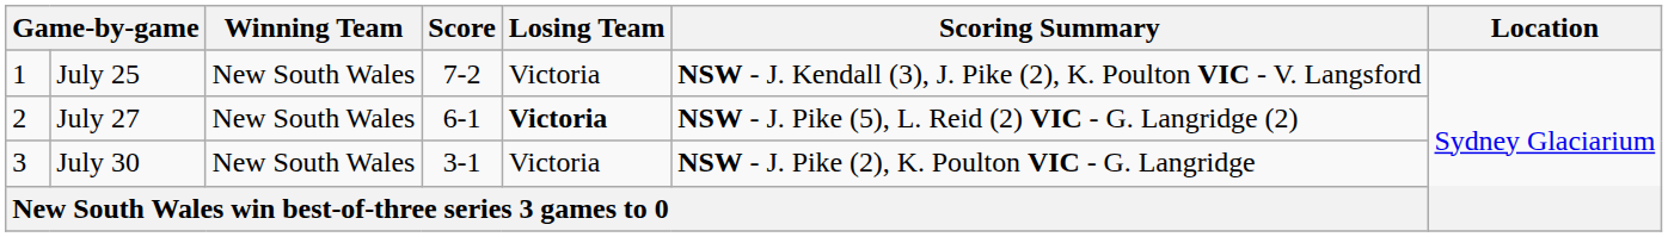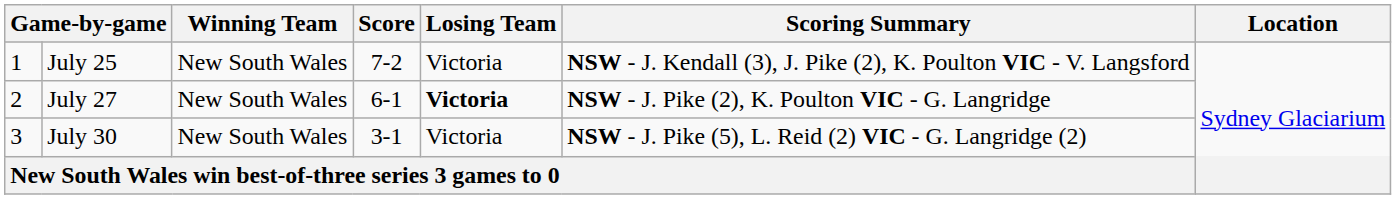July 27 | Scoring Summary: NSW - J. Pike (5), L. Reid (2) VIC - G. Langridge (2) -> NSW - J. Pike (2), K. Poulton VIC - G. Langridge
July 30 | Scoring Summary: NSW - J. Pike (2), K. Poulton VIC - G. Langridge -> NSW - J. Pike (5), L. Reid (2) VIC - G. Langridge (2)
